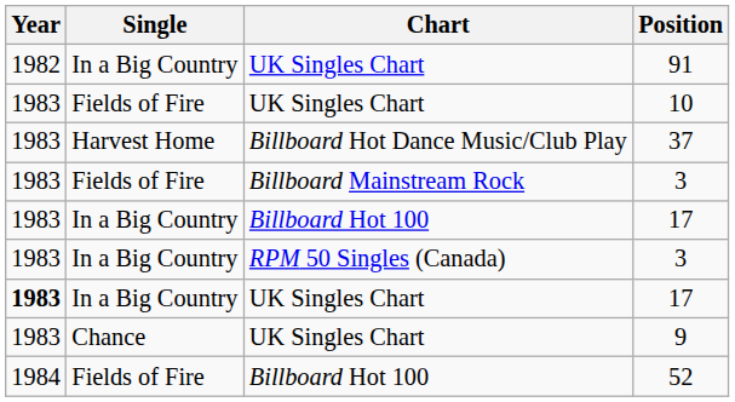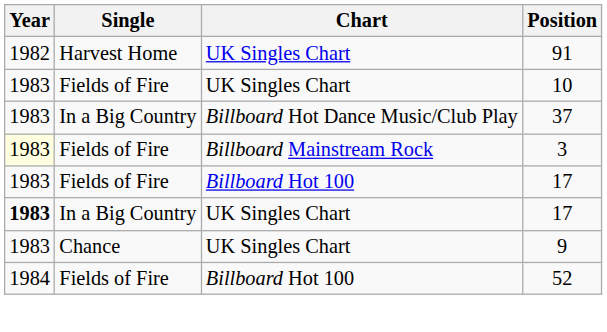91 | Single: In a Big Country -> Harvest Home
37 | Single: Harvest Home -> In a Big Country
Billboard Mainstream Rock / 3 | Year: no background -> lightyellow background
Billboard Hot 100 / 17 | Single: In a Big Country -> Fields of Fire
- row: 1983 | In a Big Country | RPM 50 Singles (Canada) | 3
